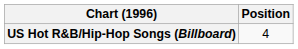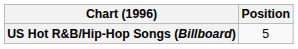US Hot R&B/Hip-Hop Songs (Billboard) | Position: 4 -> 5
